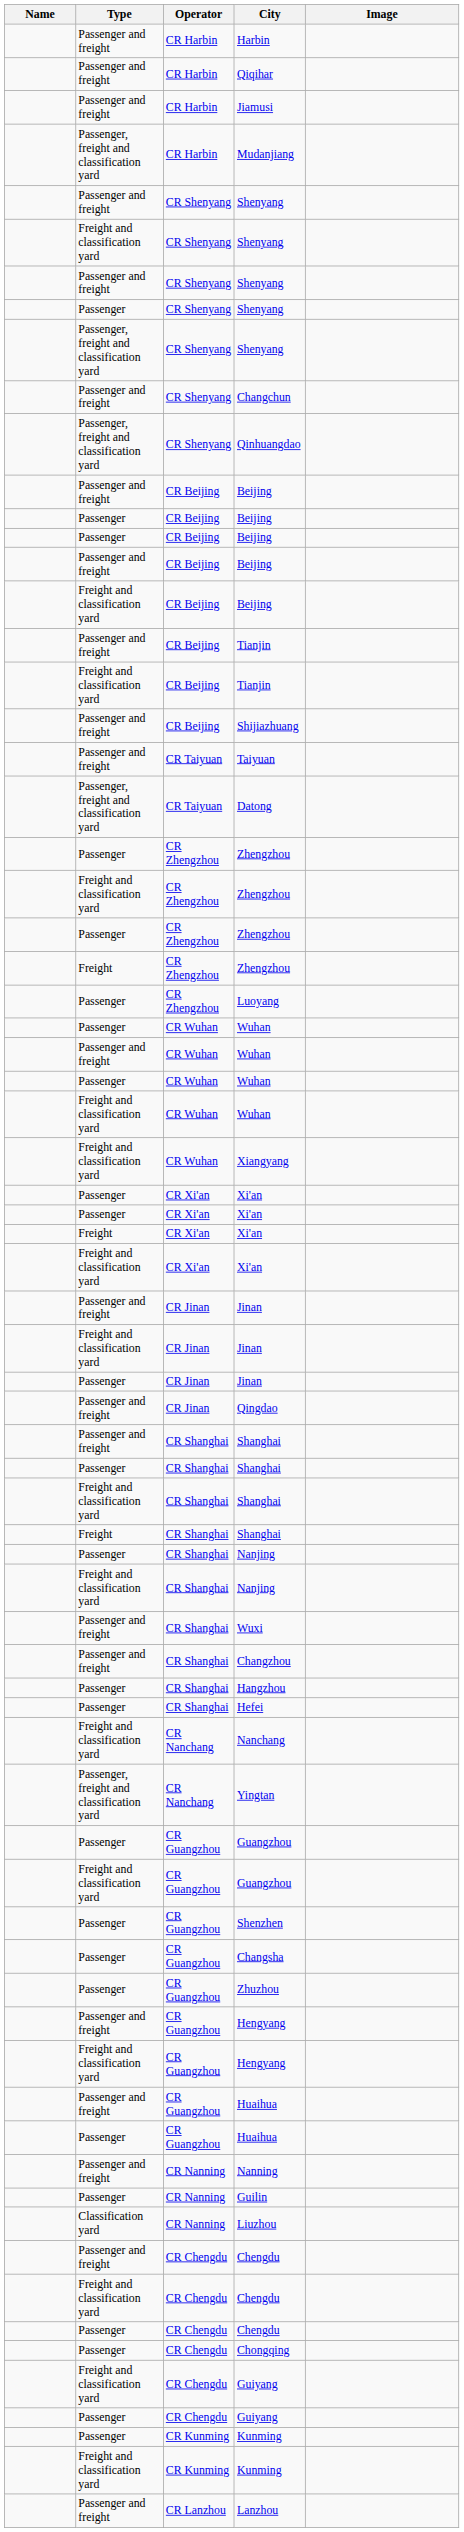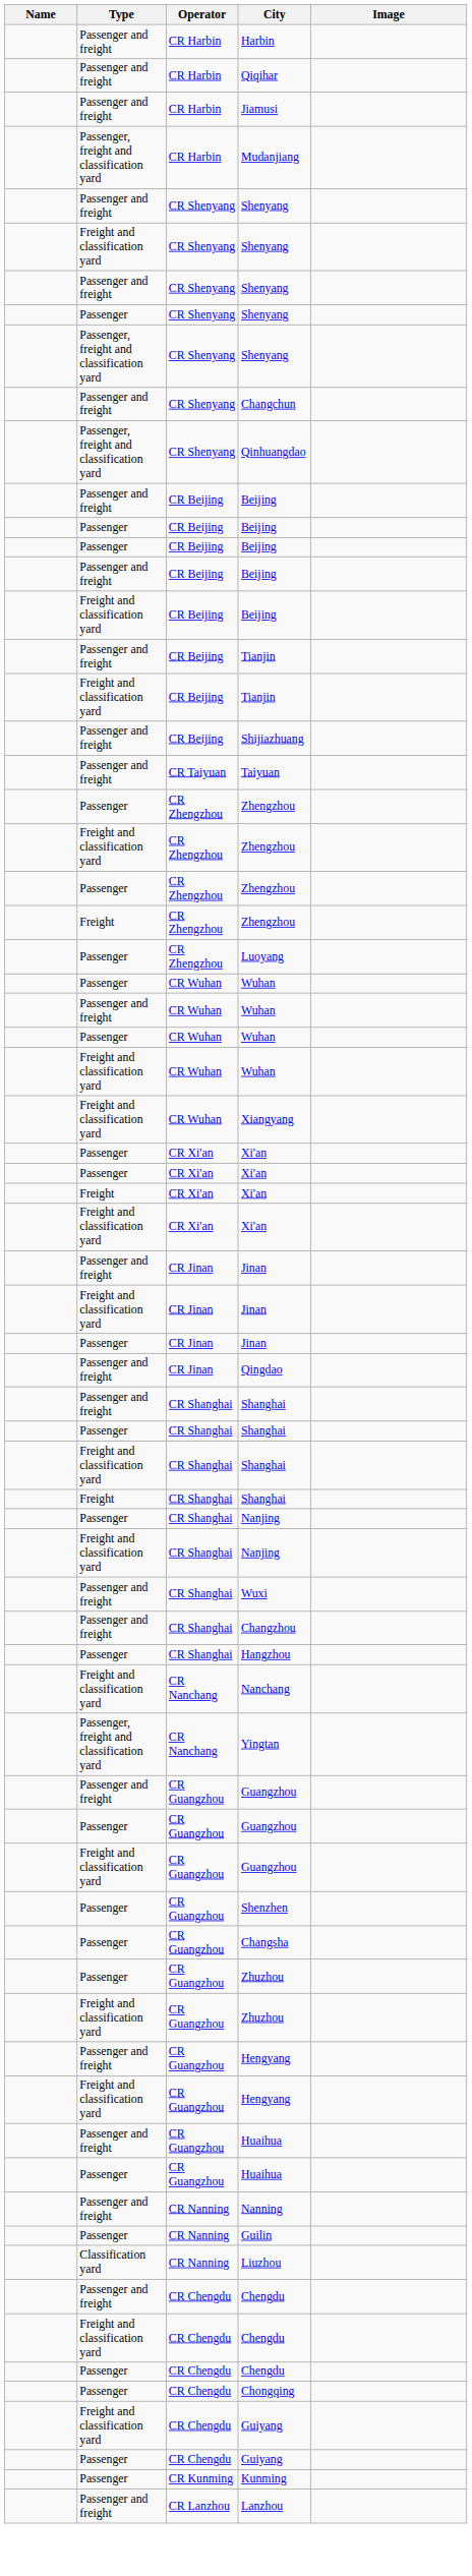- row: Passenger, freight and classification yard | CR Taiyuan | Datong
- row: Passenger | CR Shanghai | Hefei
+ row: Passenger and freight | CR Guangzhou | Guangzhou
+ row: Freight and classification yard | CR Guangzhou | Zhuzhou
- row: Freight and classification yard | CR Kunming | Kunming
